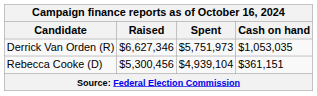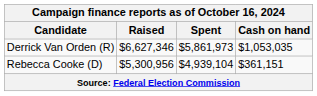Derrick Van Orden (R) | Spent: $5,751,973 -> $5,861,973
Rebecca Cooke (D) | Raised: $5,300,456 -> $5,300,956
